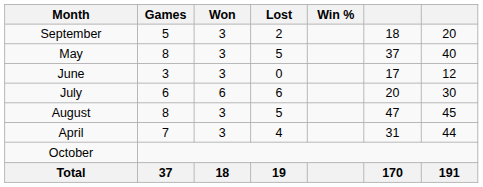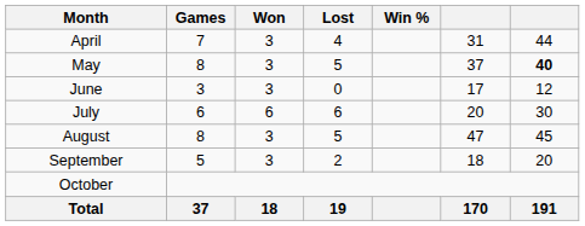rows swapped: April <-> September
May | column 7: normal -> bold
